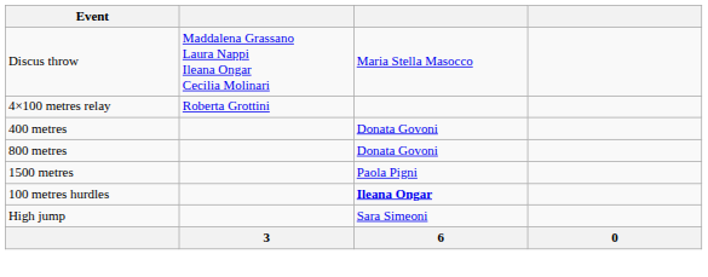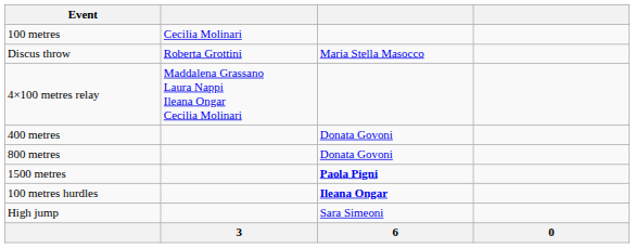+ row: 100 metres | Cecilia Molinari
Discus throw | column 2: Maddalena Grassano Laura Nappi Ileana Ongar Cecilia Molinari -> Roberta Grottini
4×100 metres relay | column 2: Roberta Grottini -> Maddalena Grassano Laura Nappi Ileana Ongar Cecilia Molinari
1500 metres | column 3: normal -> bold
